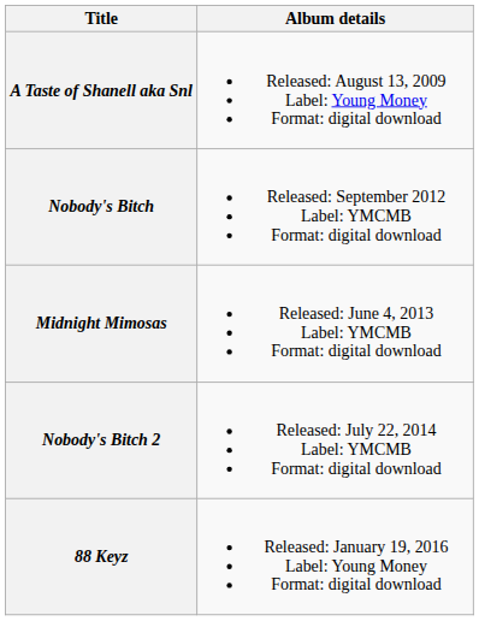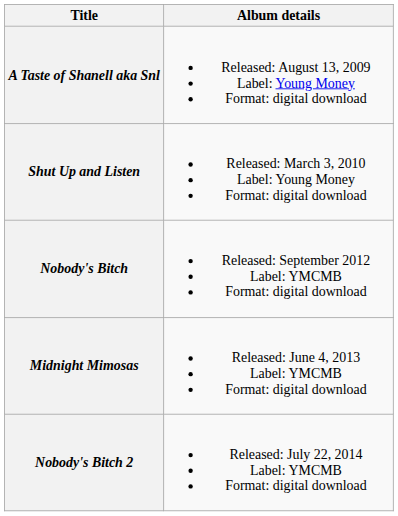+ row: Shut Up and Listen | Released: March 3, 2010 Label: Young Money Format: digital download
- row: 88 Keyz | Released: January 19, 2016 Label: Young Money Format: digital download
